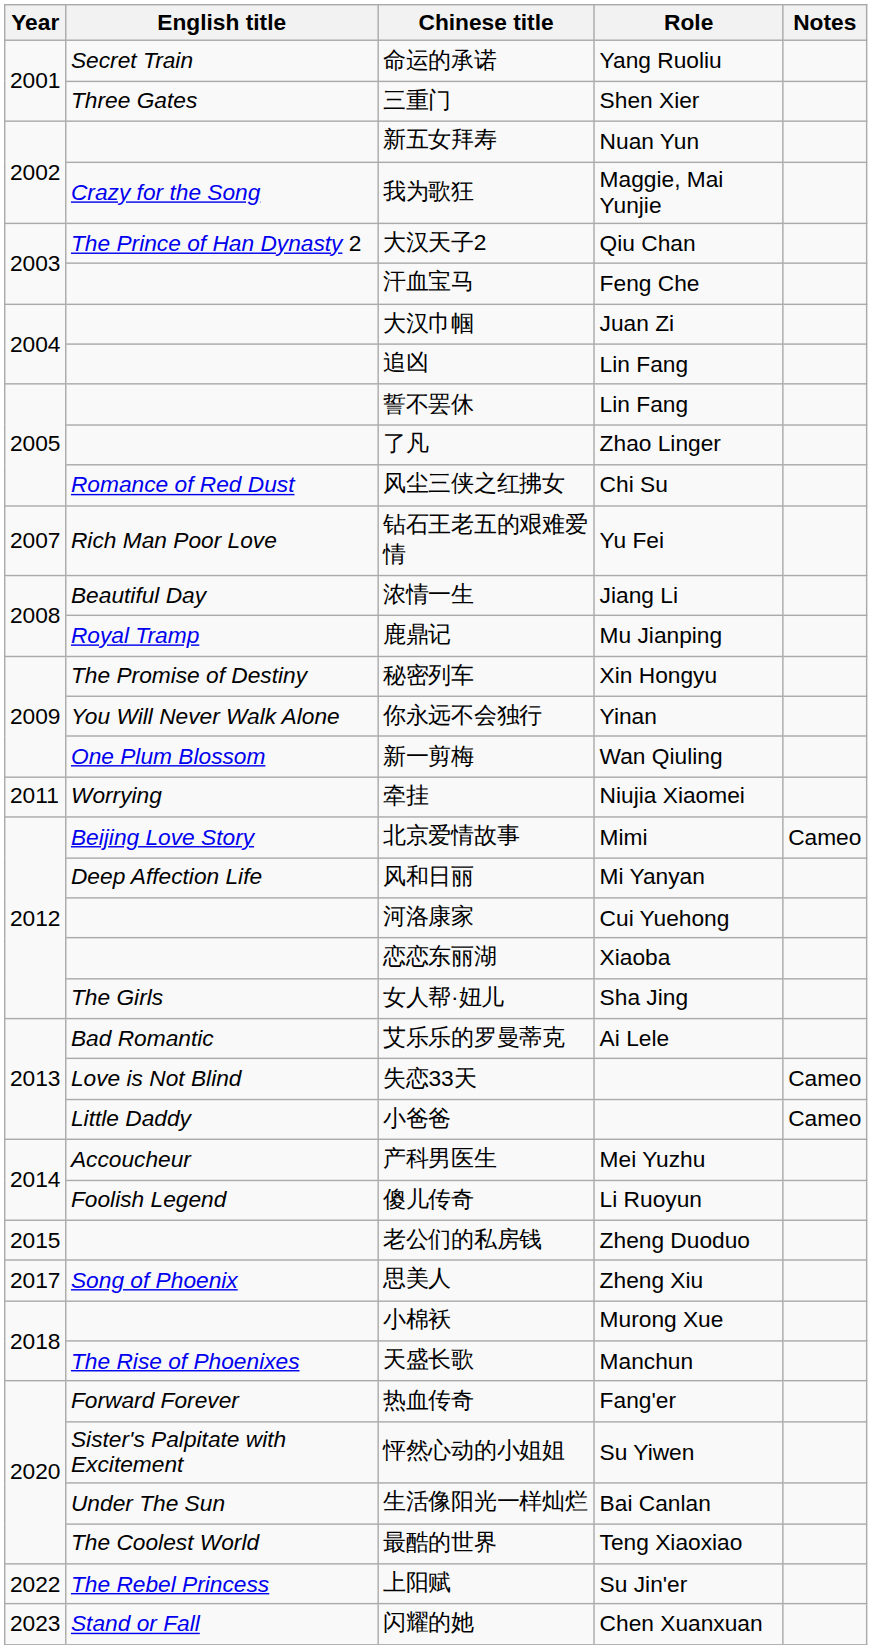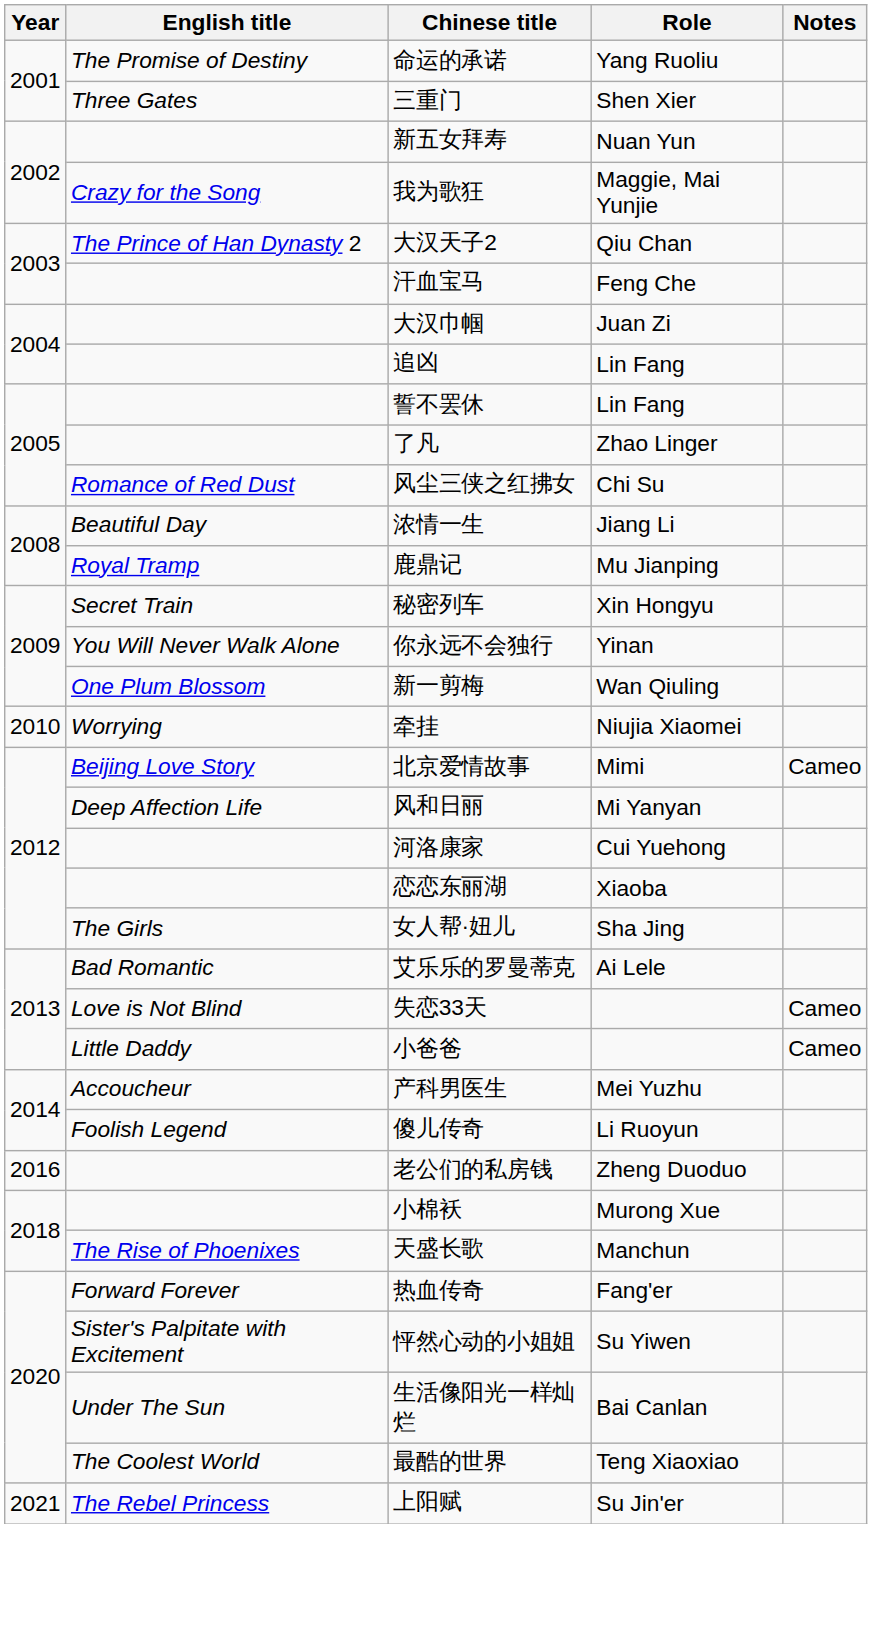命运的承诺 | English title: Secret Train -> The Promise of Destiny
- row: 2007 | Rich Man Poor Love | 钻石王老五的艰难爱情 | Yu Fei
秘密列车 | English title: The Promise of Destiny -> Secret Train
牵挂 | Year: 2011 -> 2010
老公们的私房钱 | Year: 2015 -> 2016
- row: 2017 | Song of Phoenix | 思美人 | Zheng Xiu
上阳赋 | Year: 2022 -> 2021
- row: 2023 | Stand or Fall | 闪耀的她 | Chen Xuanxuan
